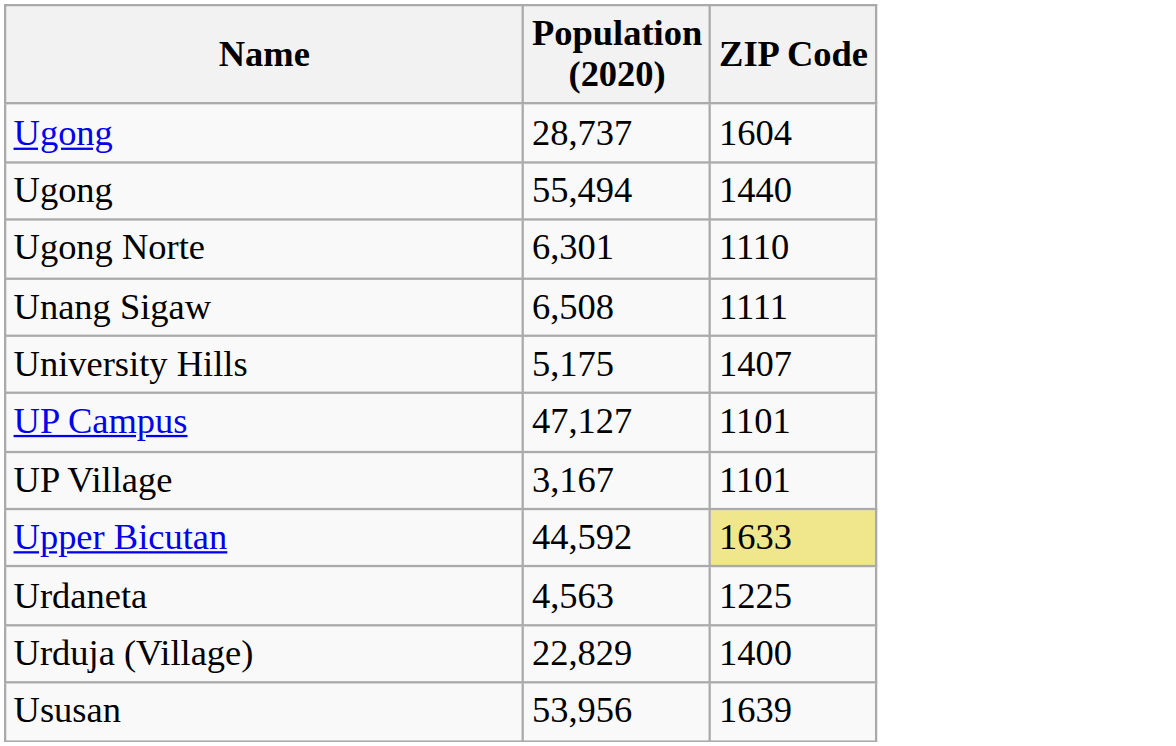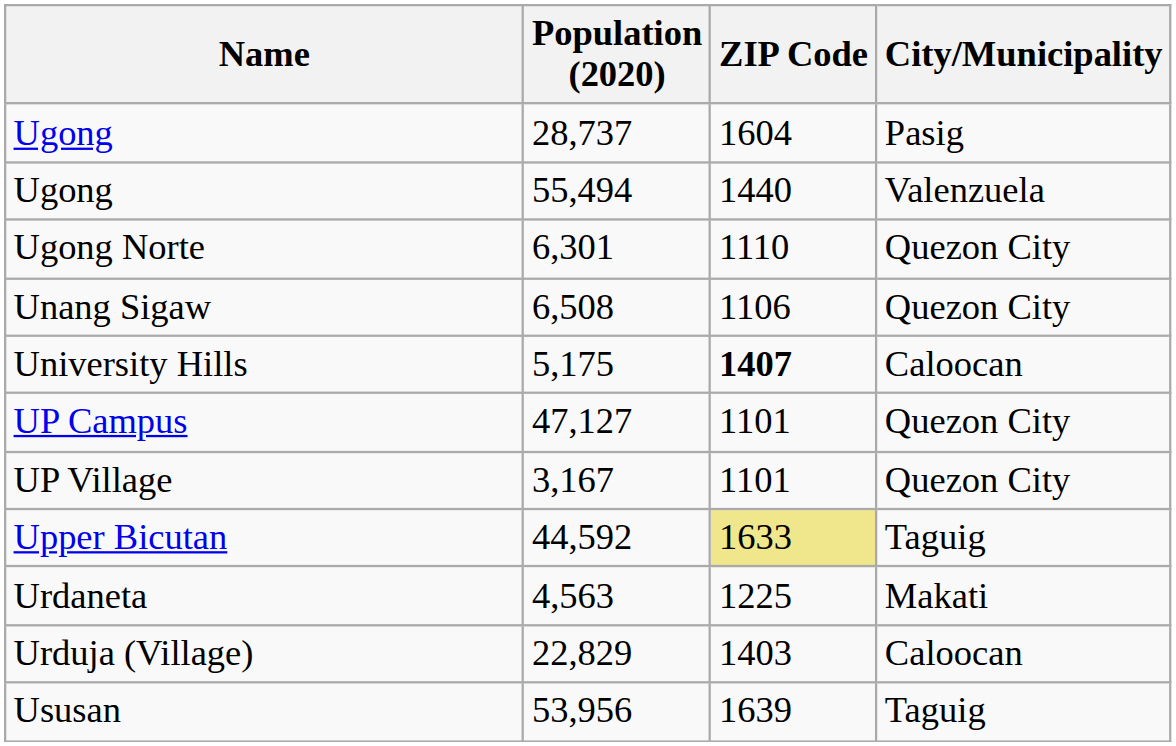+ column: City/Municipality | Pasig | Valenzuela | Quezon City | Quezon City | Caloocan | Quezon City | Quezon City | Taguig | Makati | Caloocan | Taguig
Unang Sigaw | ZIP Code: 1111 -> 1106
University Hills | ZIP Code: normal -> bold
Urduja (Village) | ZIP Code: 1400 -> 1403
